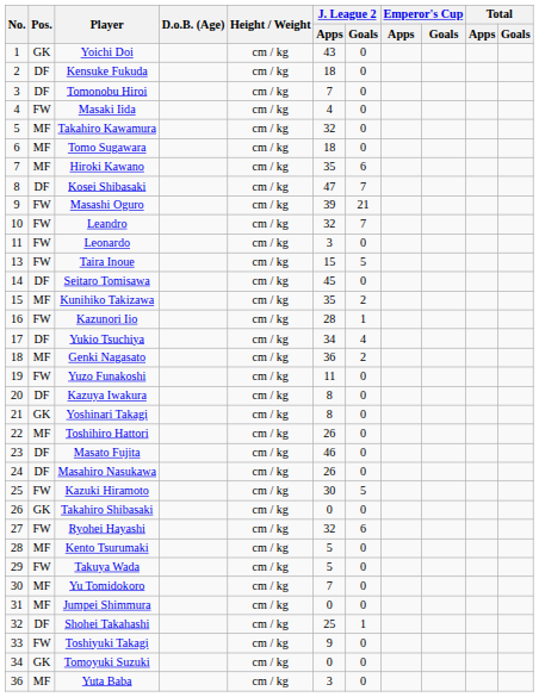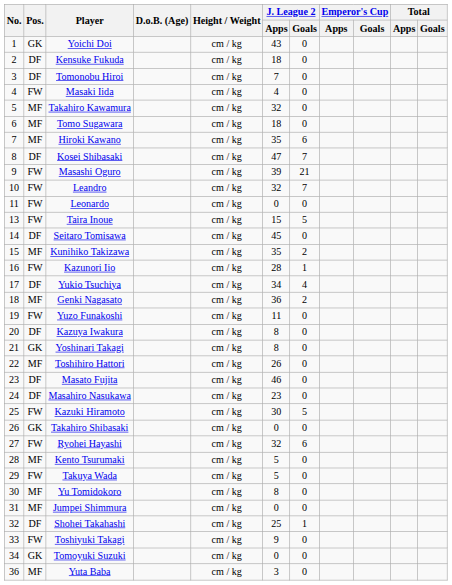Leonardo | J. League 2 / Apps: 3 -> 0
Masahiro Nasukawa | J. League 2 / Apps: 26 -> 23
Yu Tomidokoro | J. League 2 / Apps: 7 -> 8
